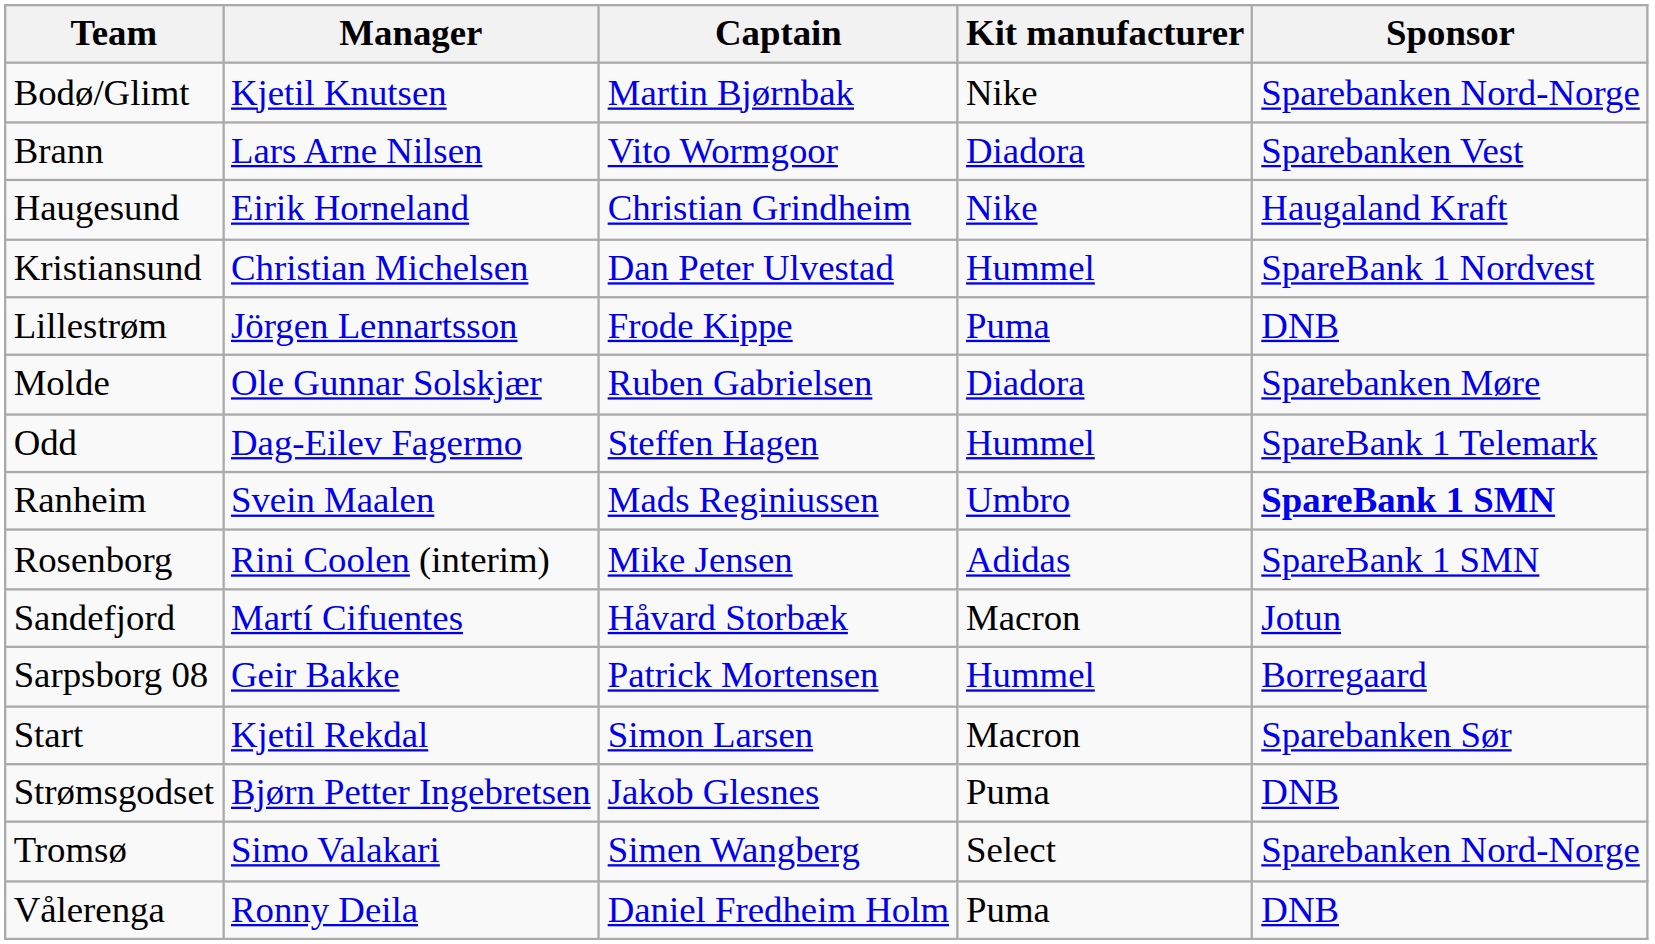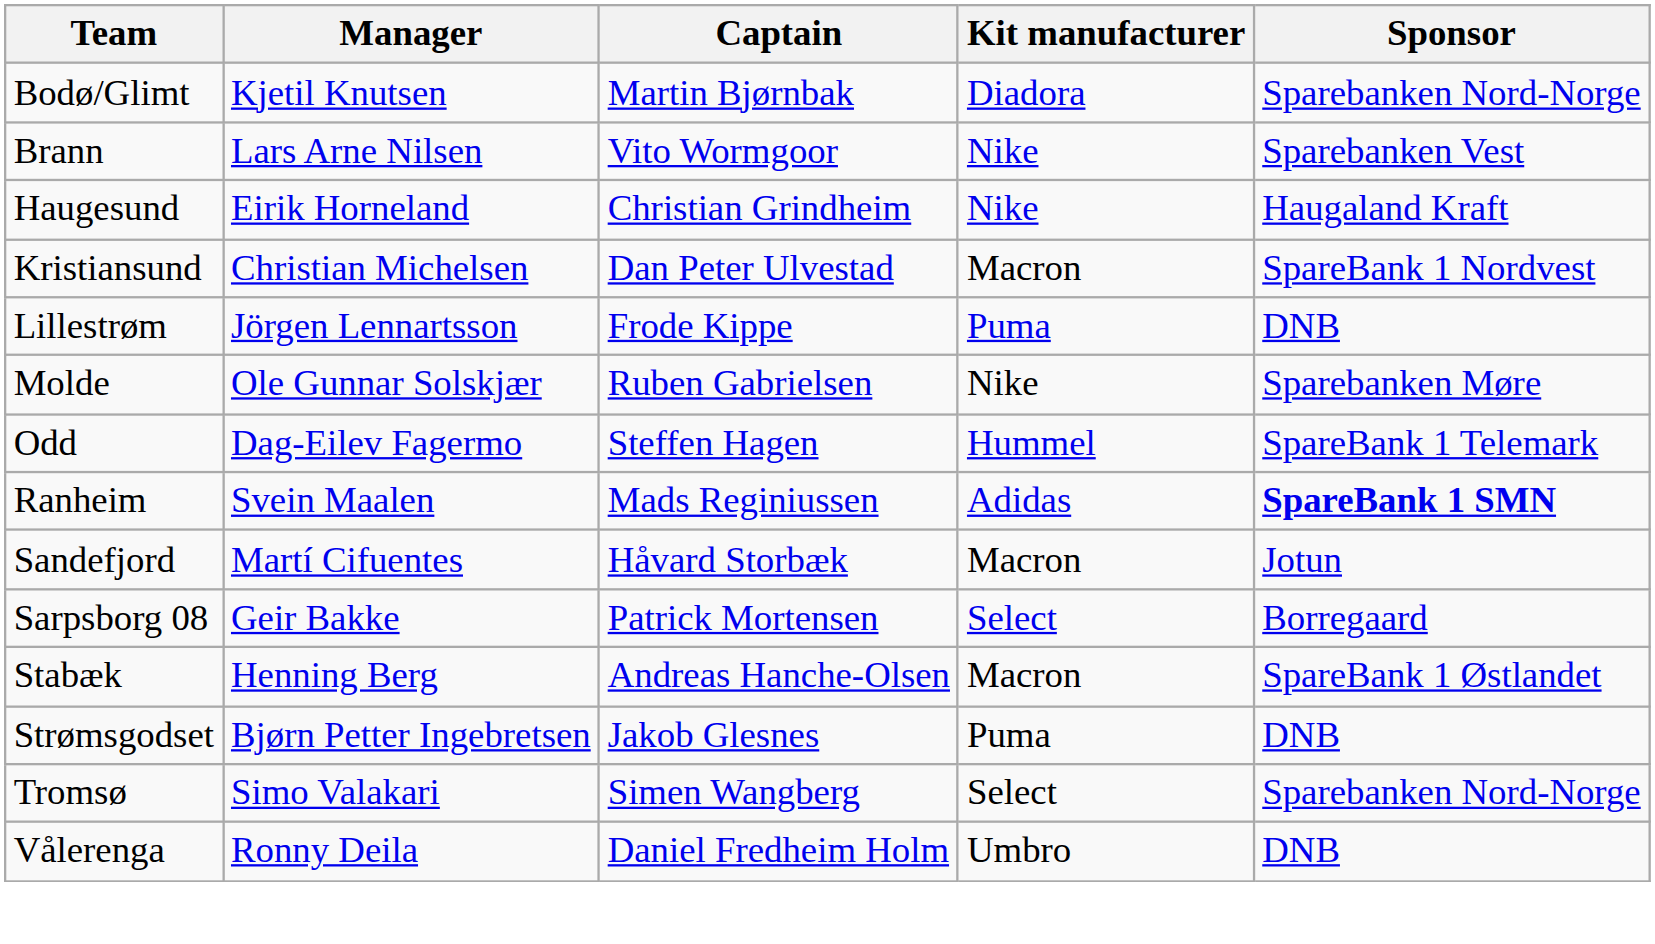Bodø/Glimt | Kit manufacturer: Nike -> Diadora
Brann | Kit manufacturer: Diadora -> Nike
Kristiansund | Kit manufacturer: Hummel -> Macron
Molde | Kit manufacturer: Diadora -> Nike
Ranheim | Kit manufacturer: Umbro -> Adidas
- row: Rosenborg | Rini Coolen (interim) | Mike Jensen | Adidas | SpareBank 1 SMN
Sarpsborg 08 | Kit manufacturer: Hummel -> Select
+ row: Stabæk | Henning Berg | Andreas Hanche-Olsen | Macron | SpareBank 1 Østlandet
- row: Start | Kjetil Rekdal | Simon Larsen | Macron | Sparebanken Sør
Vålerenga | Kit manufacturer: Puma -> Umbro
